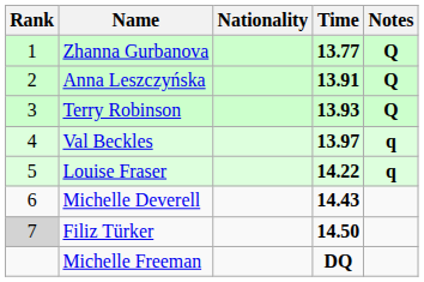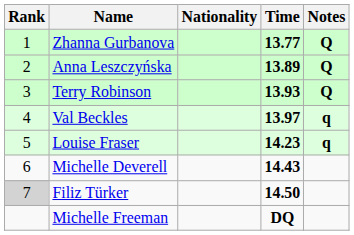Anna Leszczyńska | Time: 13.91 -> 13.89
Louise Fraser | Time: 14.22 -> 14.23
